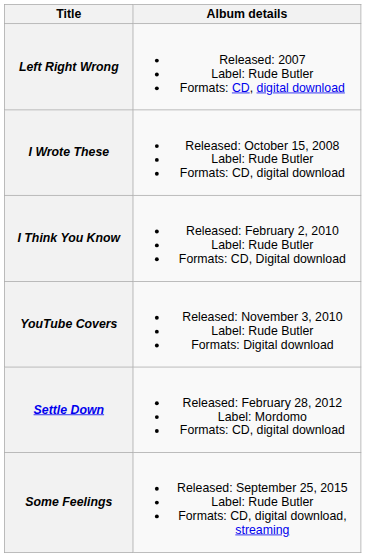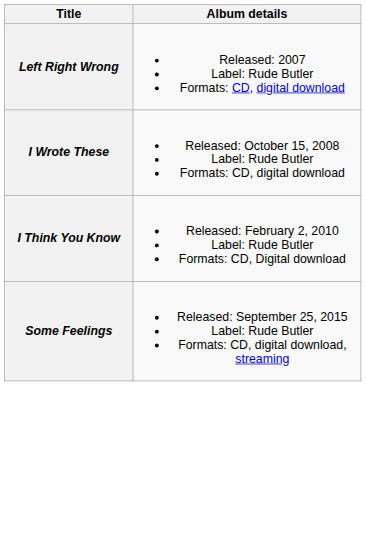- row: YouTube Covers | Released: November 3, 2010 Label: Rude Butler Formats: Digital download
- row: Settle Down | Released: February 28, 2012 Label: Mordomo Formats: CD, digital download
